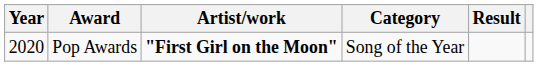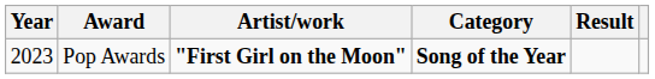Pop Awards | Year: 2020 -> 2023
Pop Awards | Category: normal -> bold
